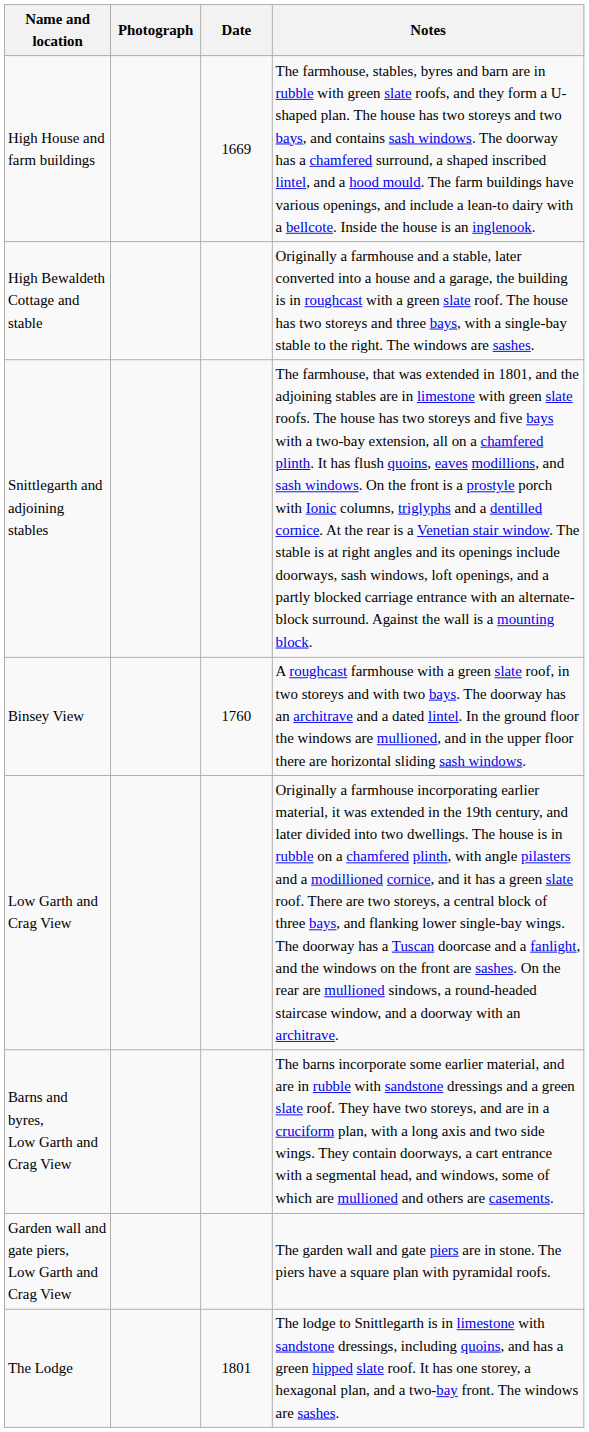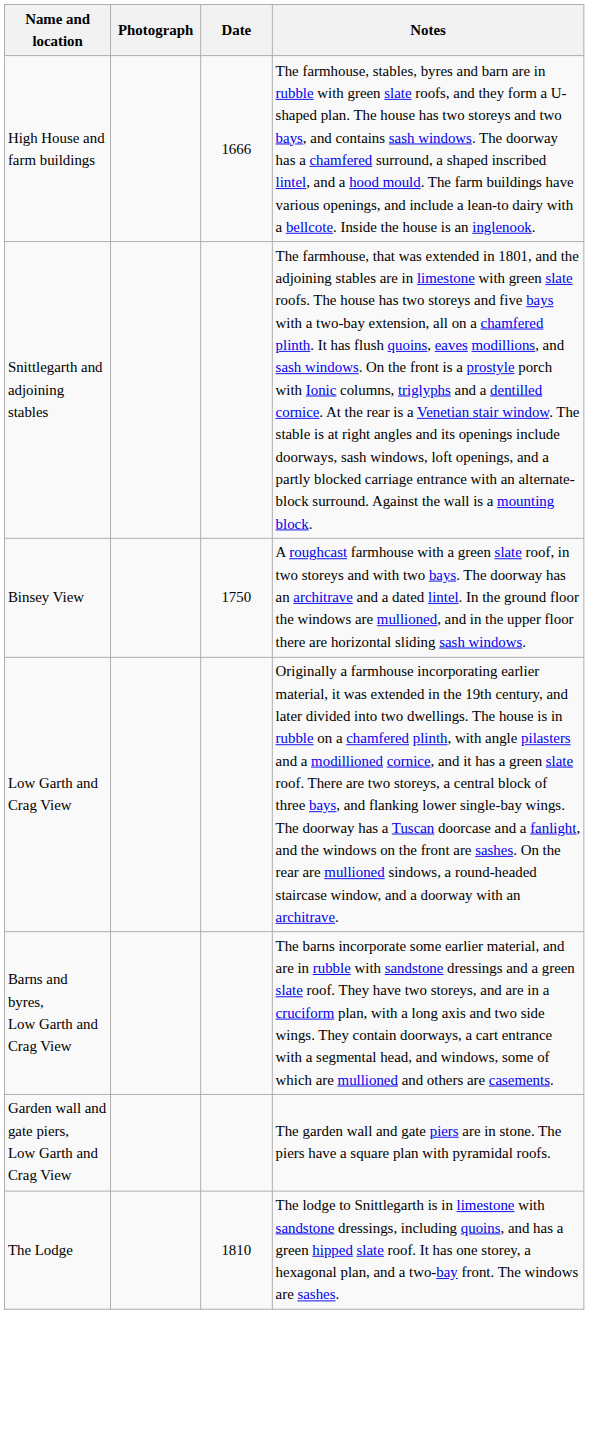High House and farm buildings | Date: 1669 -> 1666
- row: High Bewaldeth Cottage and stable | Originally a farmhouse and a stable, later converted into a house and a garage, the building is in roughcast with a green slate roof. The house has two storeys and three bays, with a single-bay stable to the right. The windows are sashes.
Binsey View | Date: 1760 -> 1750
The Lodge | Date: 1801 -> 1810
